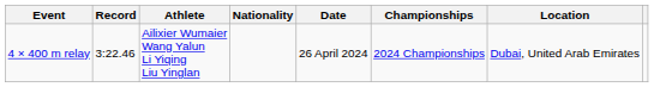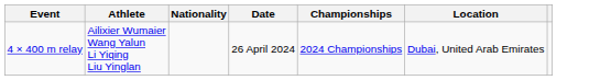- column: Record | 3:22.46
